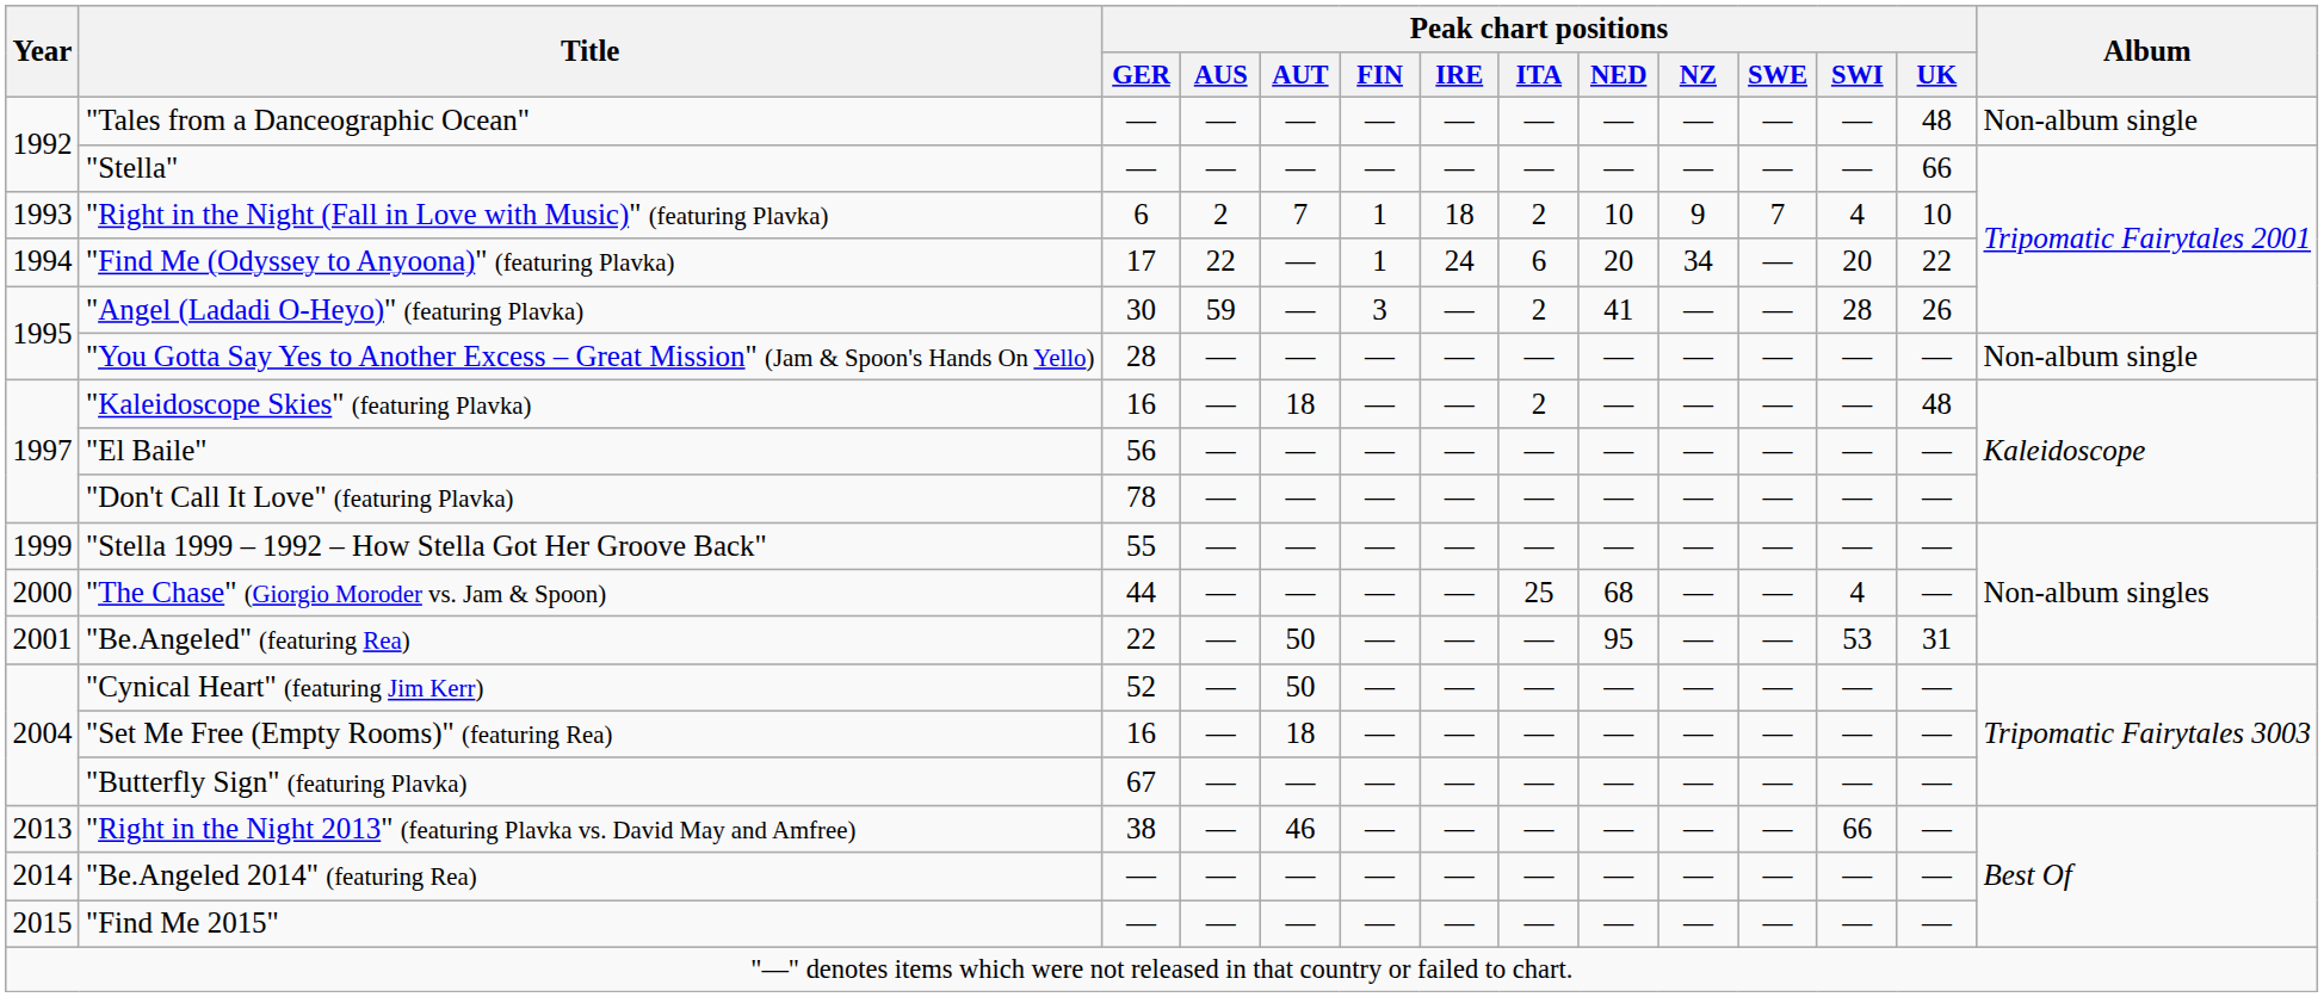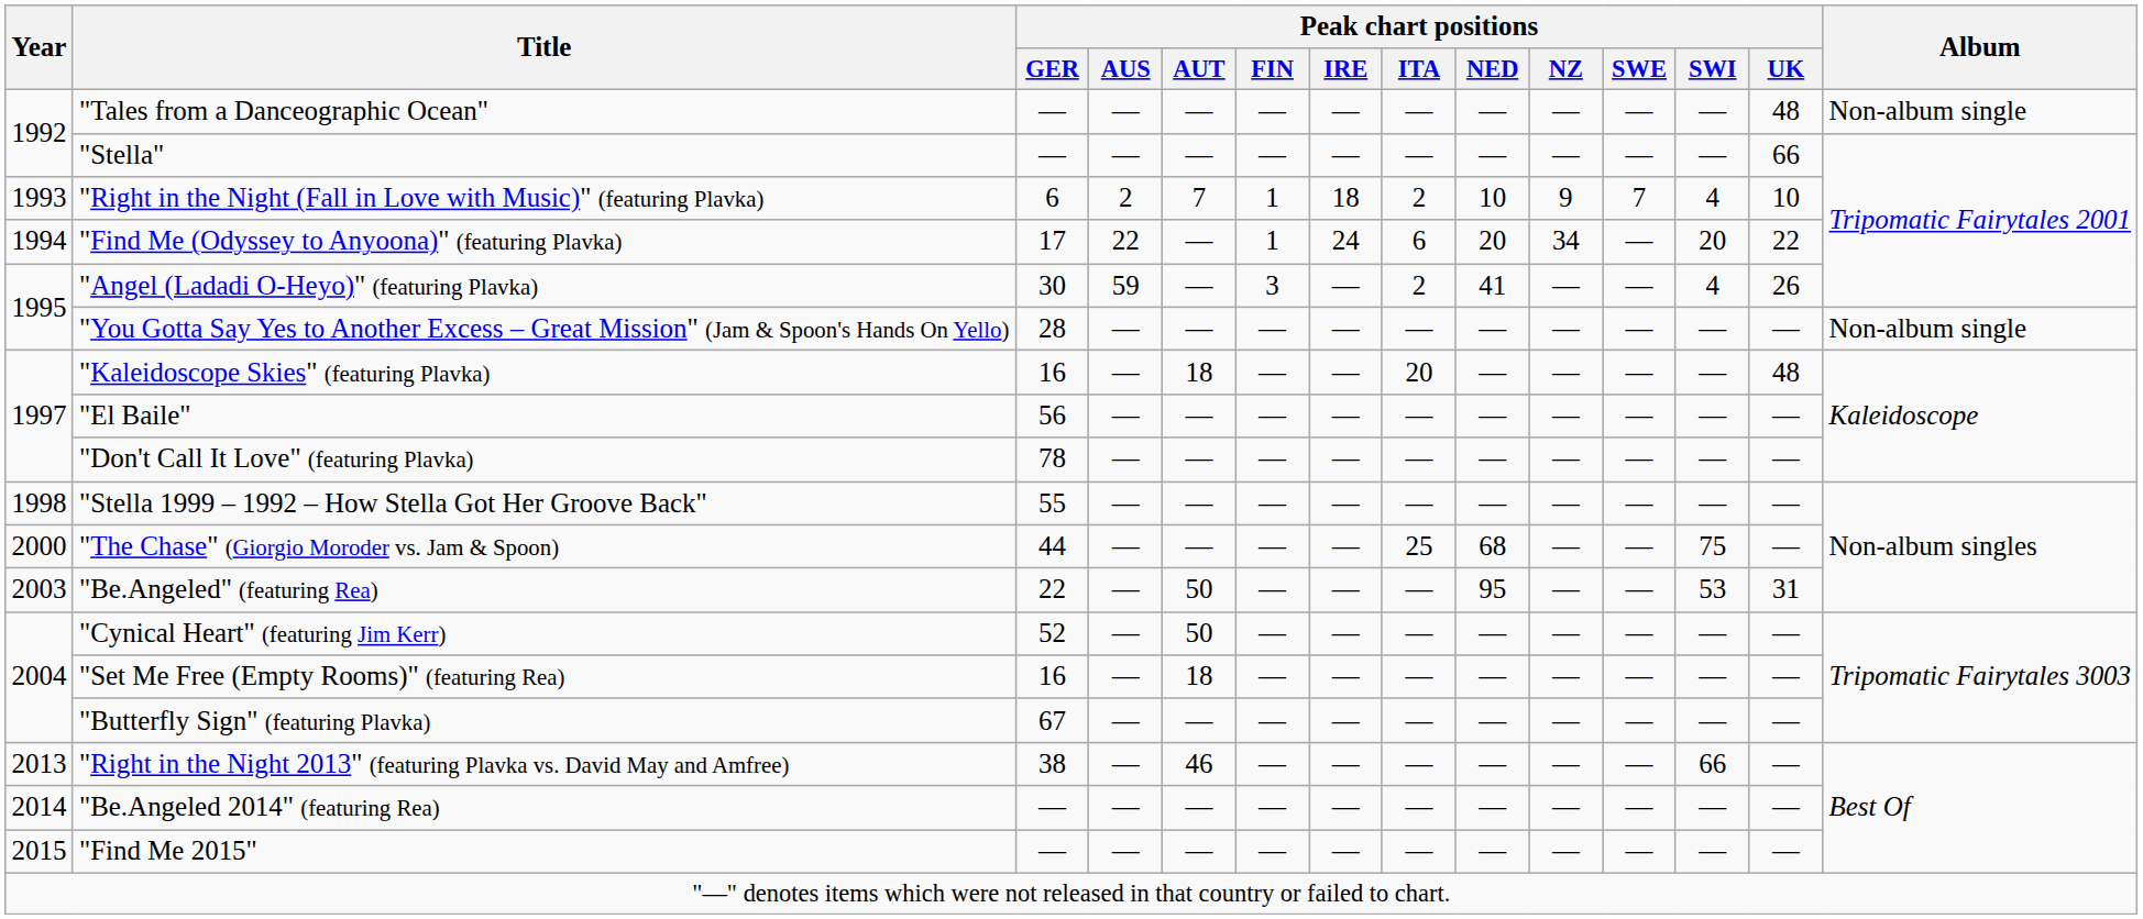"Angel (Ladadi O-Heyo)" (featuring Plavka) | Peak chart positions / SWI: 28 -> 4
"Kaleidoscope Skies" (featuring Plavka) | Peak chart positions / ITA: 2 -> 20
"Stella 1999 – 1992 – How Stella Got Her Groove Back" | Year: 1999 -> 1998
"The Chase" (Giorgio Moroder vs. Jam & Spoon) | Peak chart positions / SWI: 4 -> 75
"Be.Angeled" (featuring Rea) | Year: 2001 -> 2003
